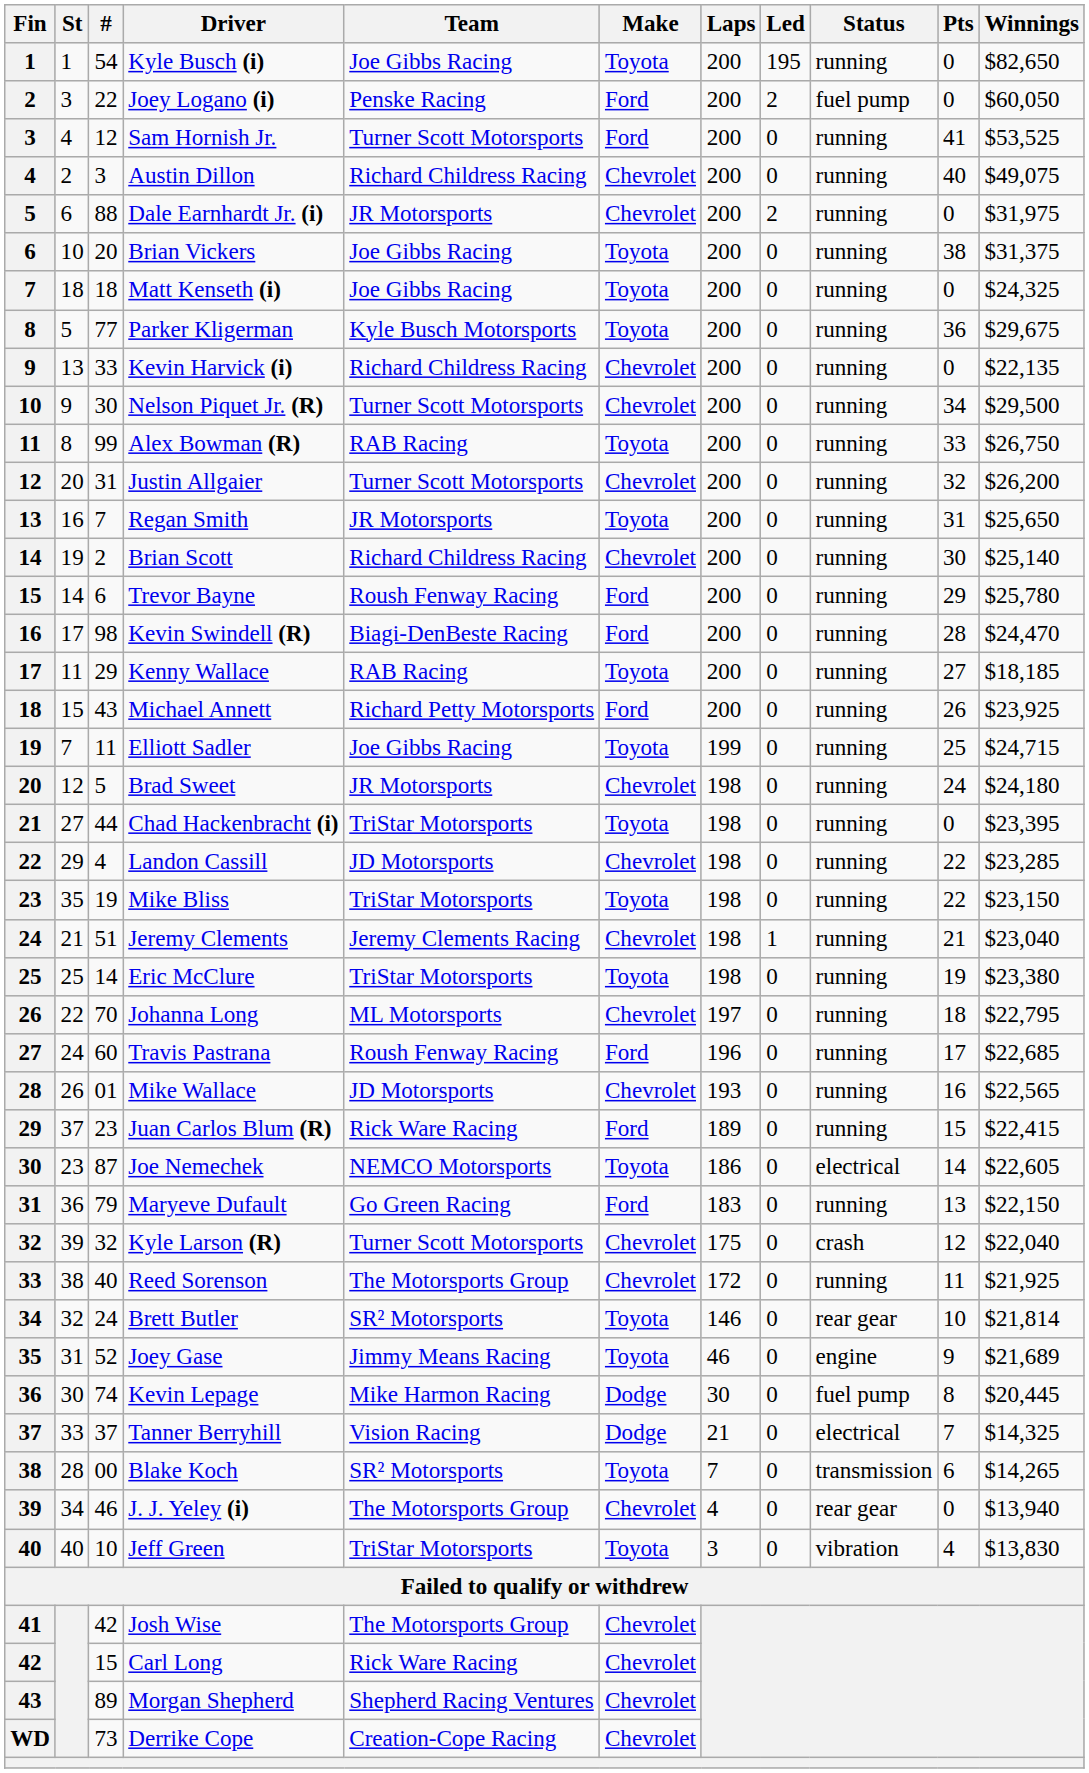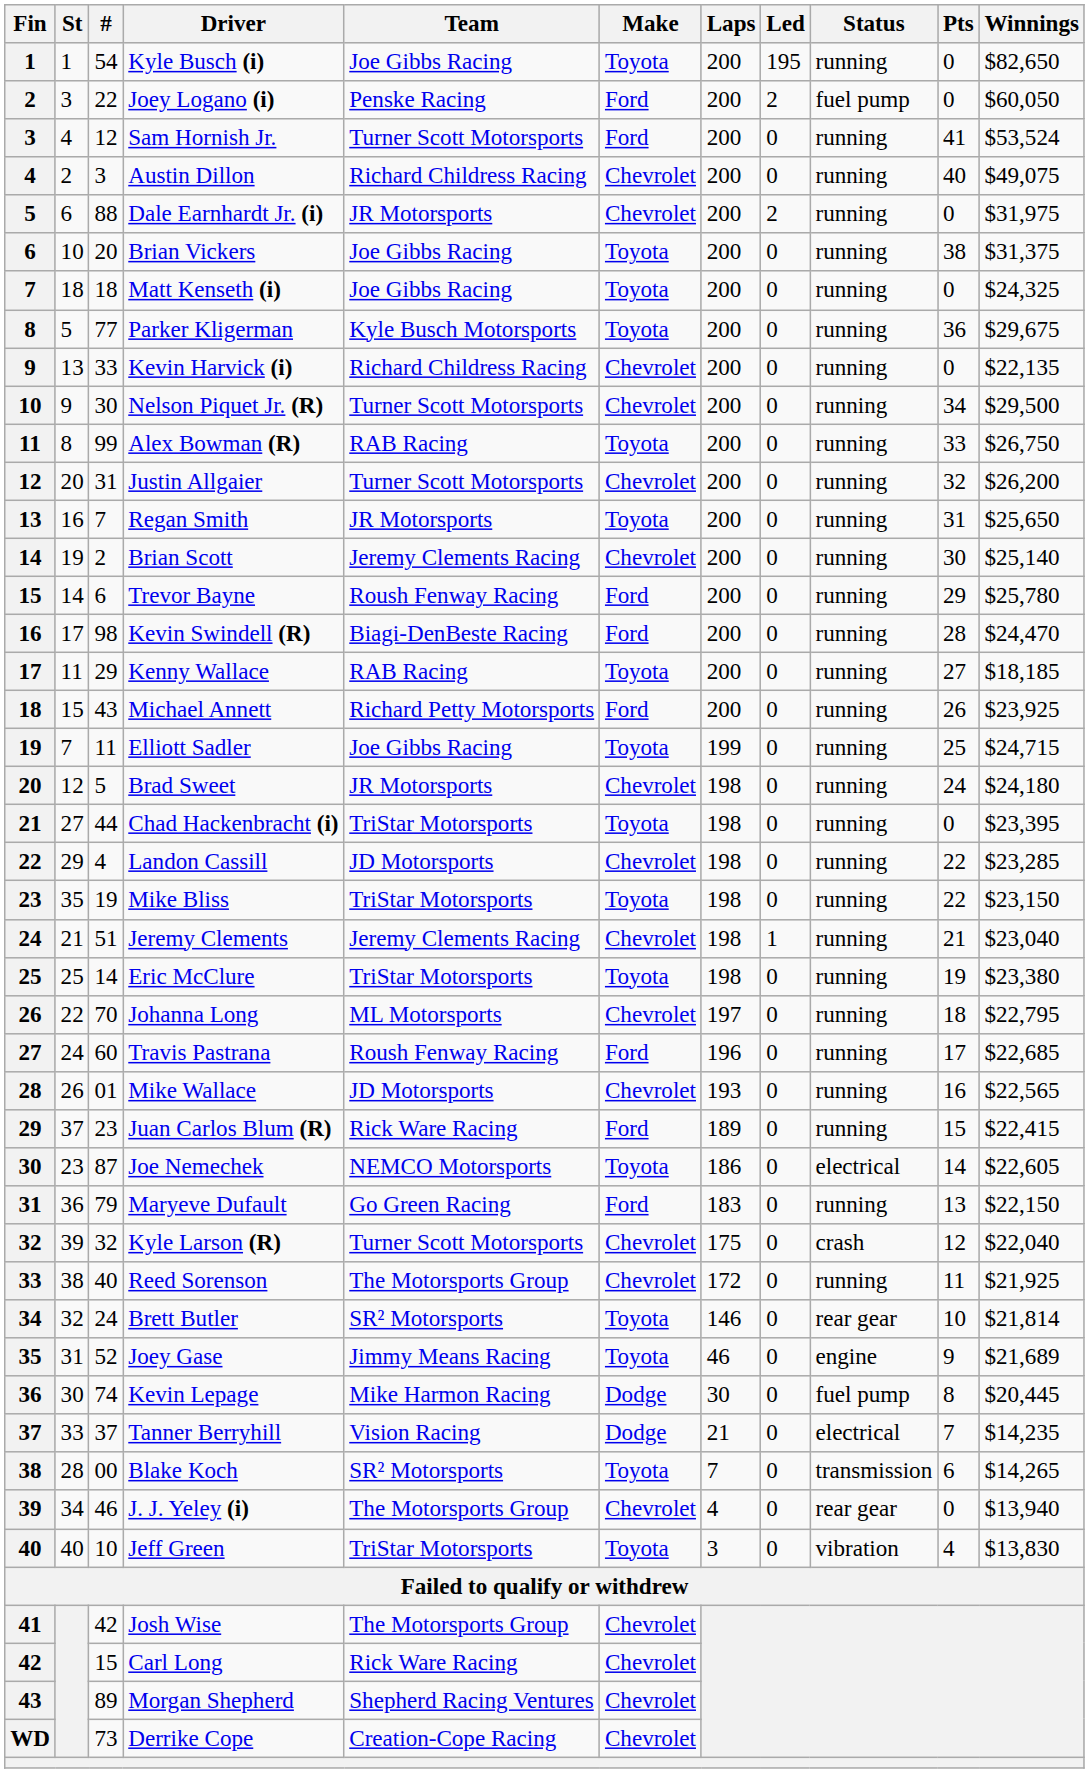Sam Hornish Jr. | Winnings: $53,525 -> $53,524
Brian Scott | Team: Richard Childress Racing -> Jeremy Clements Racing
Tanner Berryhill | Winnings: $14,325 -> $14,235
